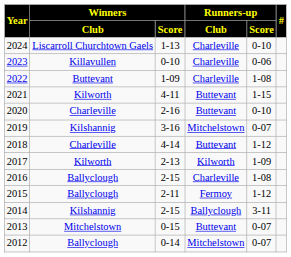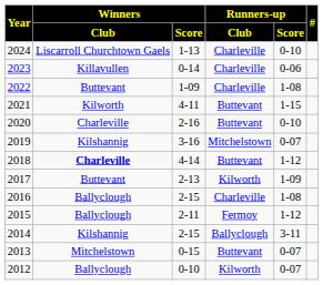2023 | Winners / Score: 0-10 -> 0-14
2018 | Winners / Club: normal -> bold
2017 | Winners / Club: Kilworth -> Buttevant
2012 | Winners / Score: 0-14 -> 0-10
2012 | Runners-up / Club: Mitchelstown -> Kilworth
